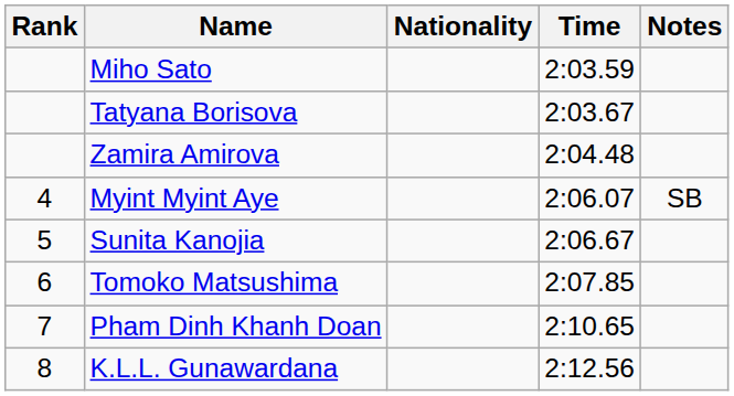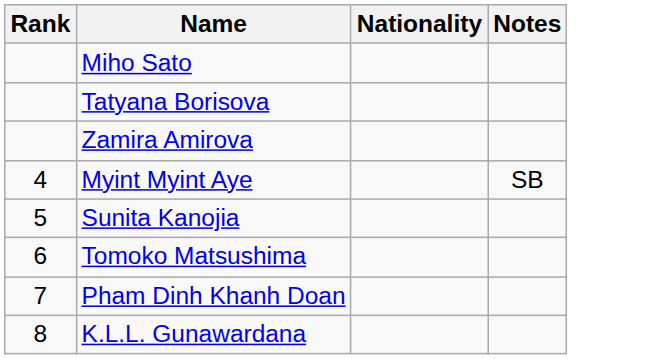- column: Time | 2:03.59 | 2:03.67 | 2:04.48 | 2:06.07 | 2:06.67 | 2:07.85 | 2:10.65 | 2:12.56
